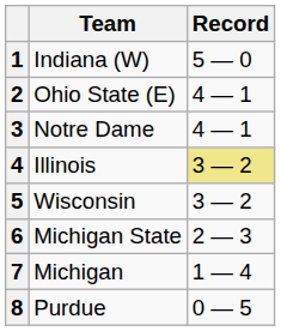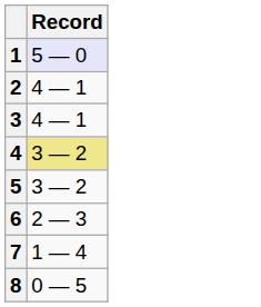- column: Team | Indiana (W) | Ohio State (E) | Notre Dame | Illinois | Wisconsin | Michigan State | Michigan | Purdue
1 | Record: no background -> lavender background
